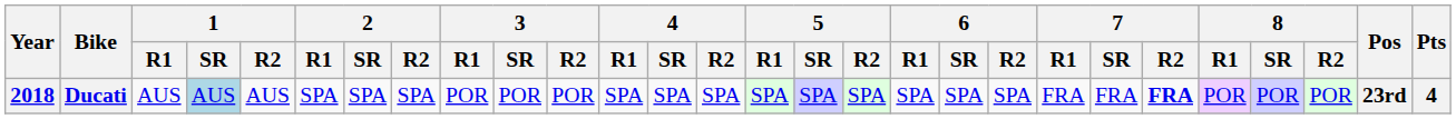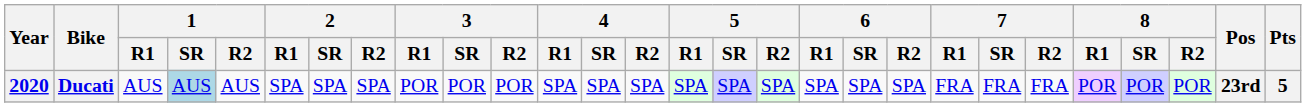Ducati | Year: 2018 -> 2020
Ducati | 7 / R2: bold -> normal
Ducati | Pts: 4 -> 5
